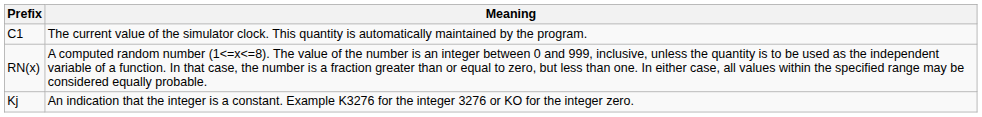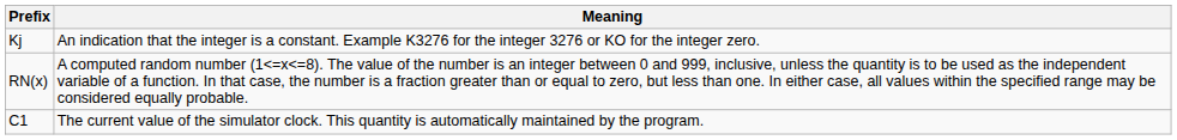rows swapped: Kj <-> C1
